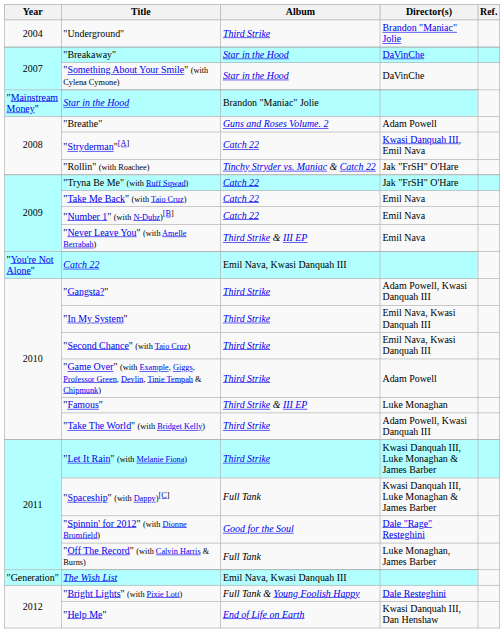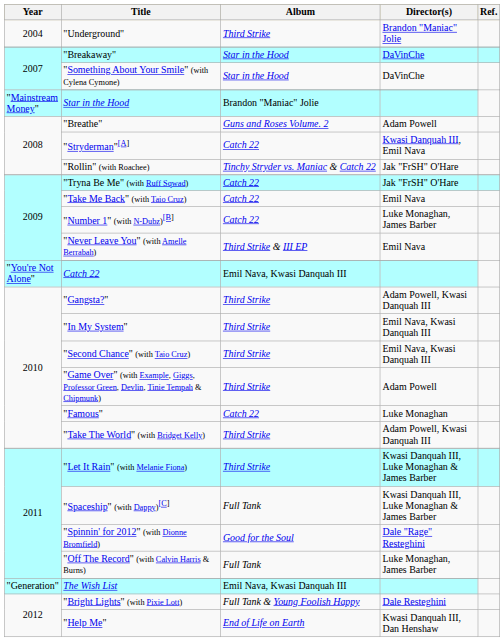"Number 1" (with N-Dubz)[B] | Director(s): Emil Nava -> Luke Monaghan, James Barber
"Famous" | Album: Third Strike & III EP -> Catch 22
